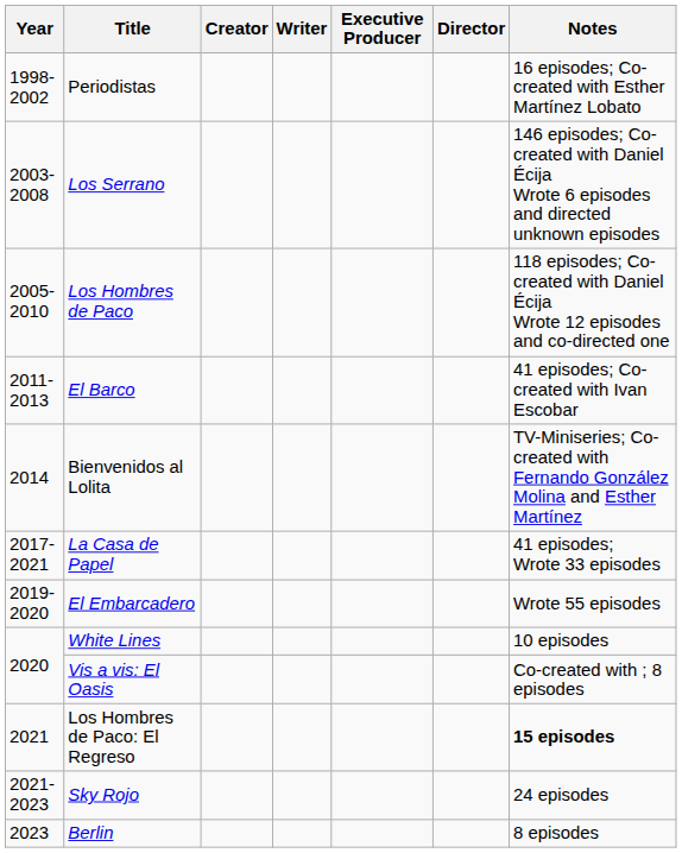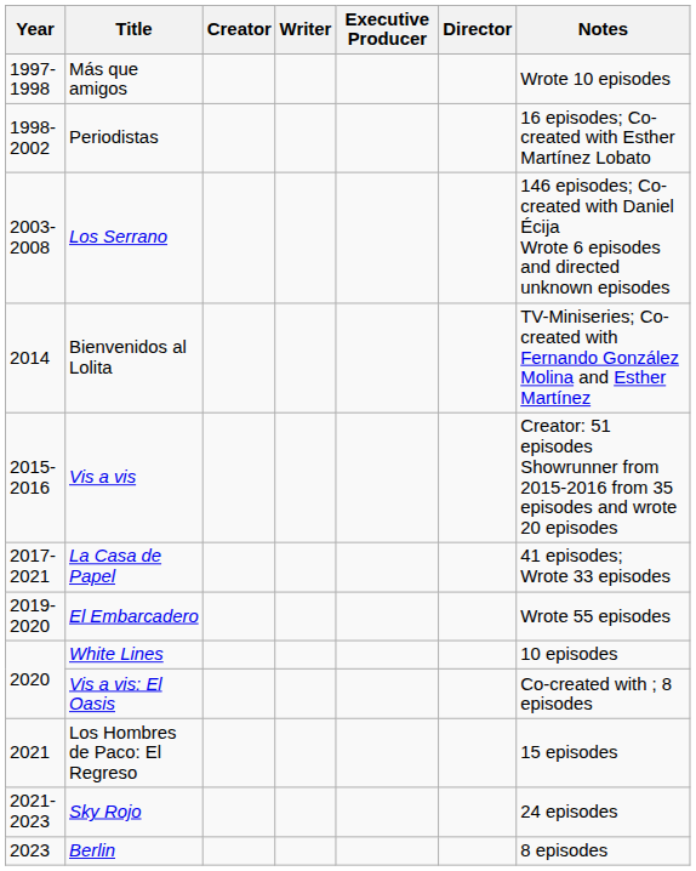+ row: 1997-1998 | Más que amigos | Wrote 10 episodes
- row: 2005-2010 | Los Hombres de Paco | 118 episodes; Co-created with Daniel Écija Wrote 12 episodes and co-directed one
- row: 2011-2013 | El Barco | 41 episodes; Co-created with Ivan Escobar
+ row: 2015-2016 | Vis a vis | Creator: 51 episodes Showrunner from 2015-2016 from 35 episodes and wrote 20 episodes
Los Hombres de Paco: El Regreso | Notes: bold -> normal
